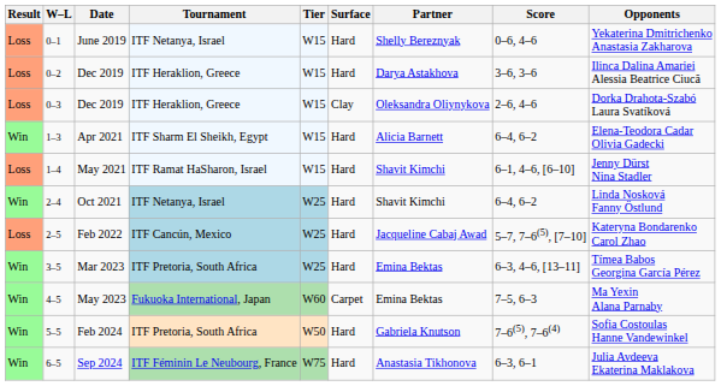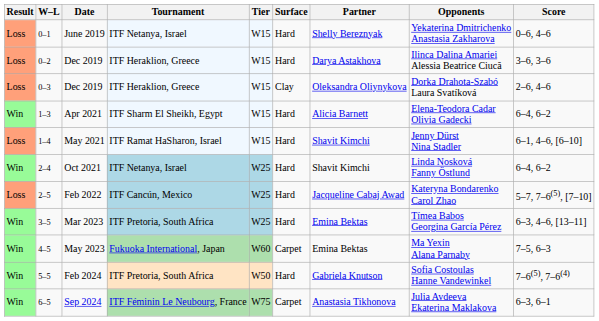columns swapped: Opponents <-> Score
Sep 2024 | Surface: Hard -> Carpet
